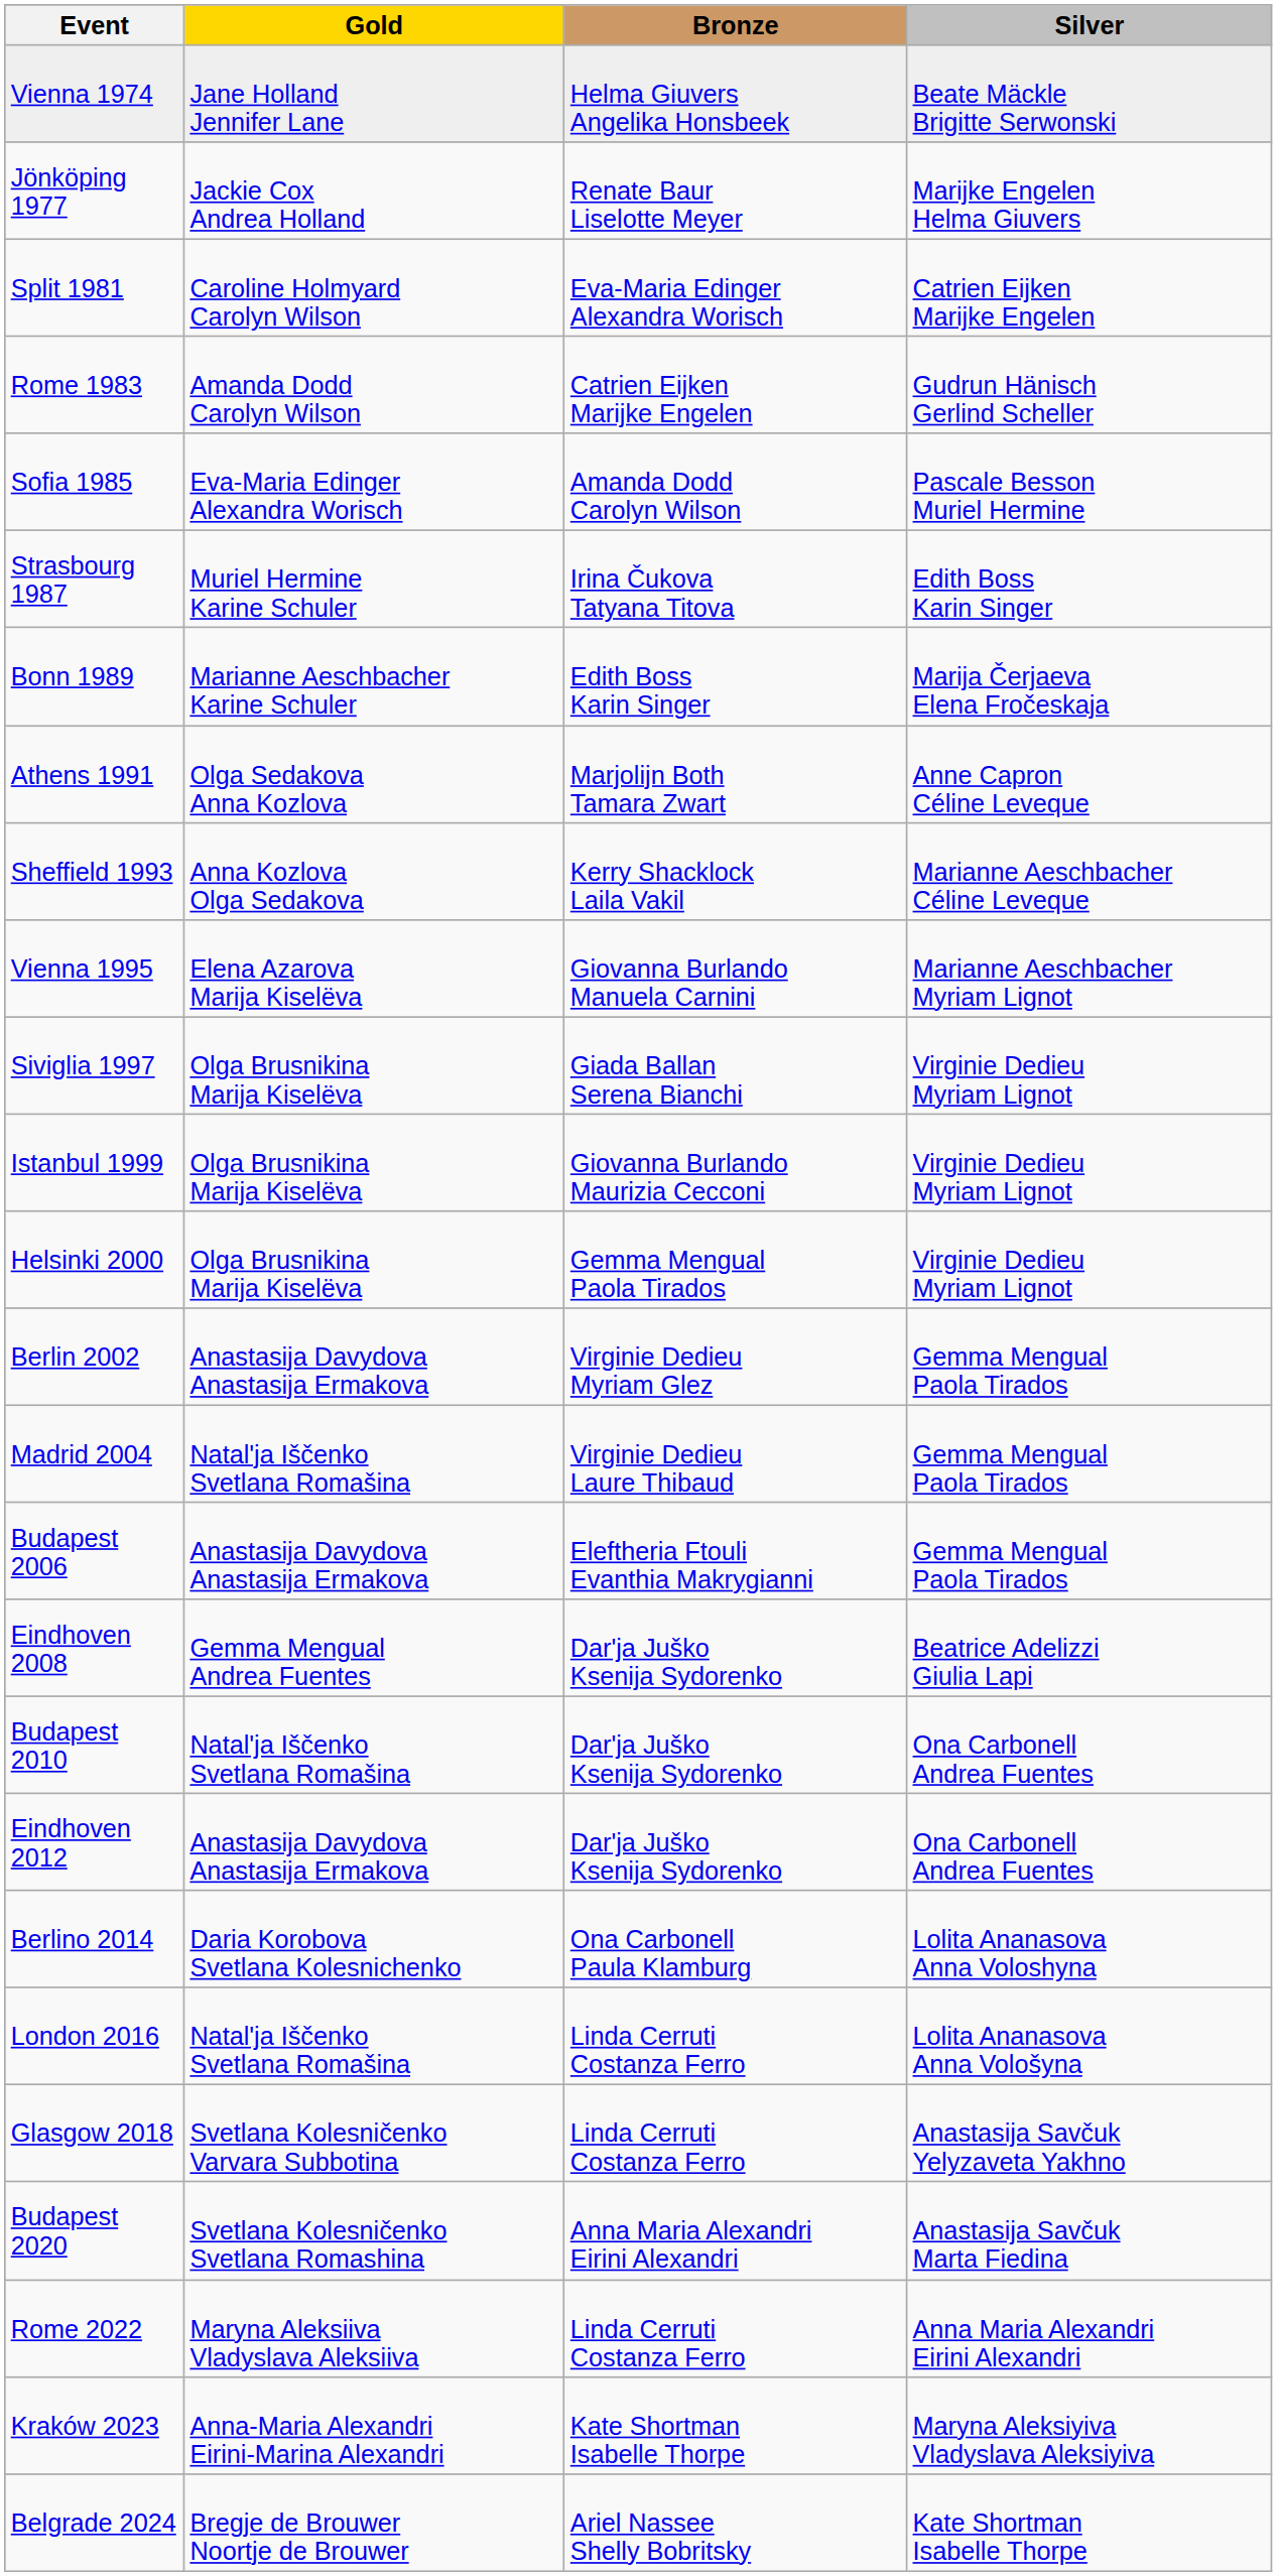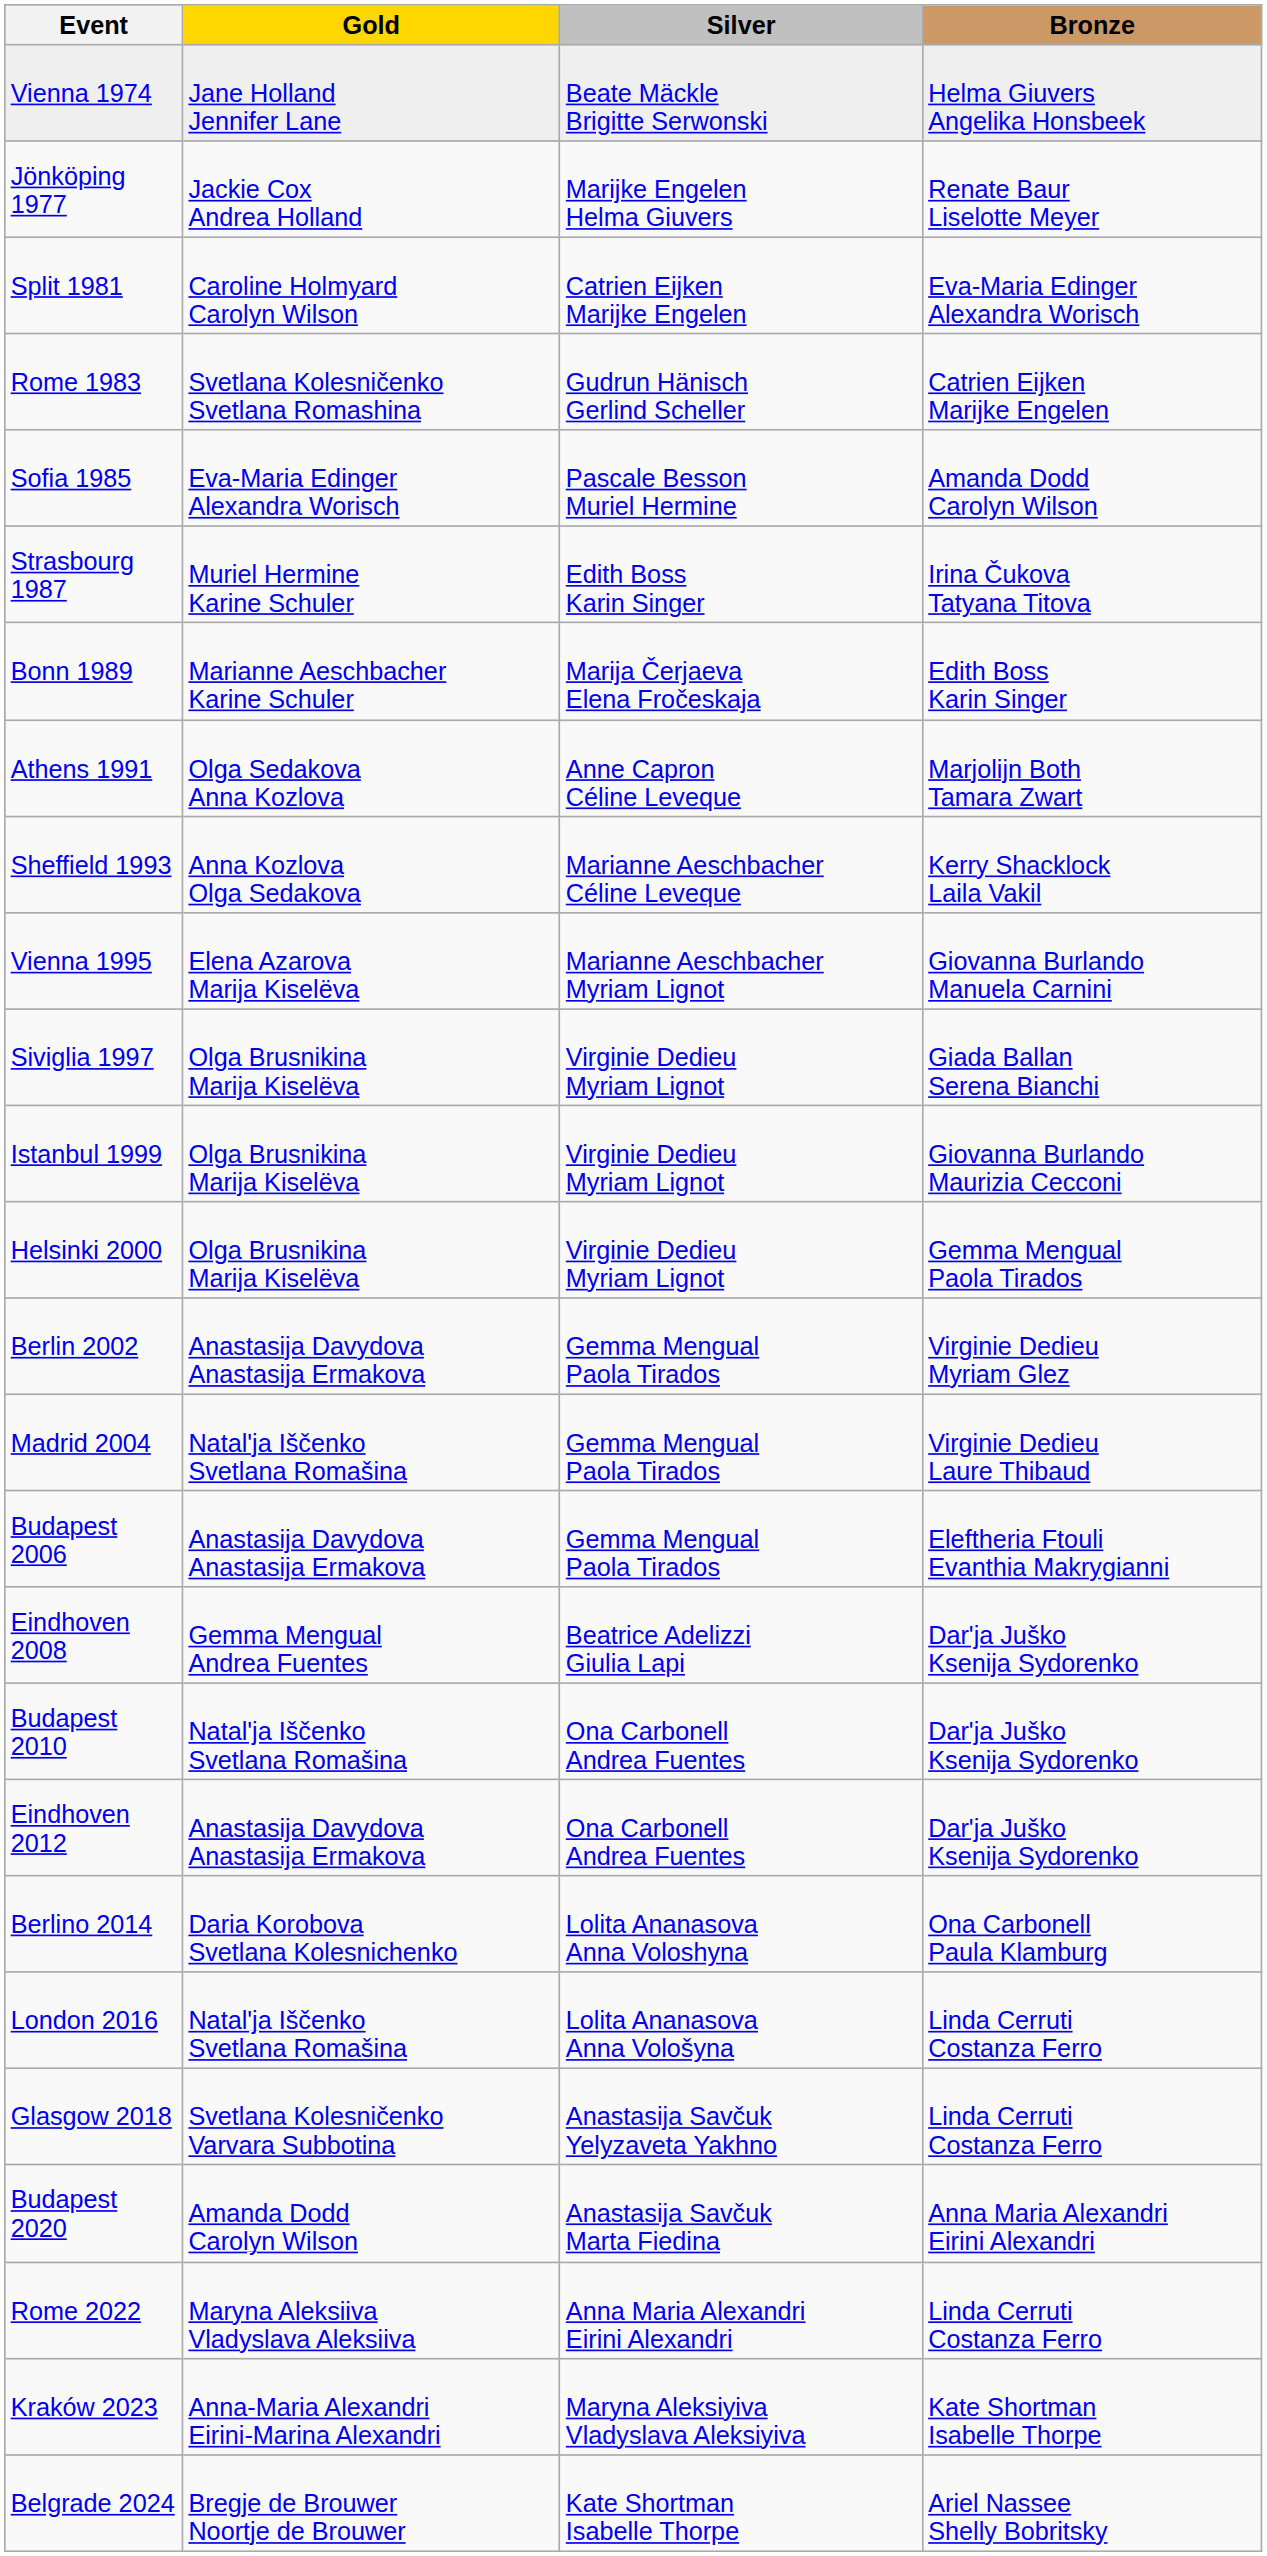columns swapped: Silver <-> Bronze
Rome 1983 | Gold: Amanda Dodd Carolyn Wilson -> Svetlana Kolesničenko Svetlana Romashina
Budapest 2020 | Gold: Svetlana Kolesničenko Svetlana Romashina -> Amanda Dodd Carolyn Wilson
